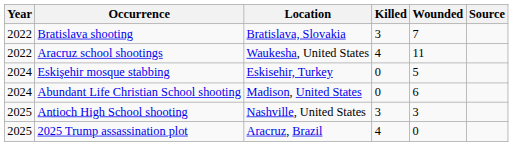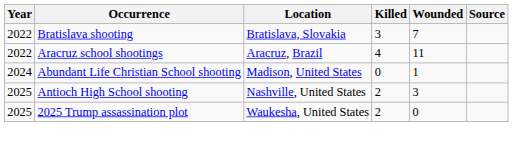Aracruz school shootings | Location: Waukesha, United States -> Aracruz, Brazil
- row: 2024 | Eskişehir mosque stabbing | Eskisehir, Turkey | 0 | 5
Abundant Life Christian School shooting | Wounded: 6 -> 1
Antioch High School shooting | Killed: 3 -> 2
2025 Trump assassination plot | Location: Aracruz, Brazil -> Waukesha, United States
2025 Trump assassination plot | Killed: 4 -> 2
